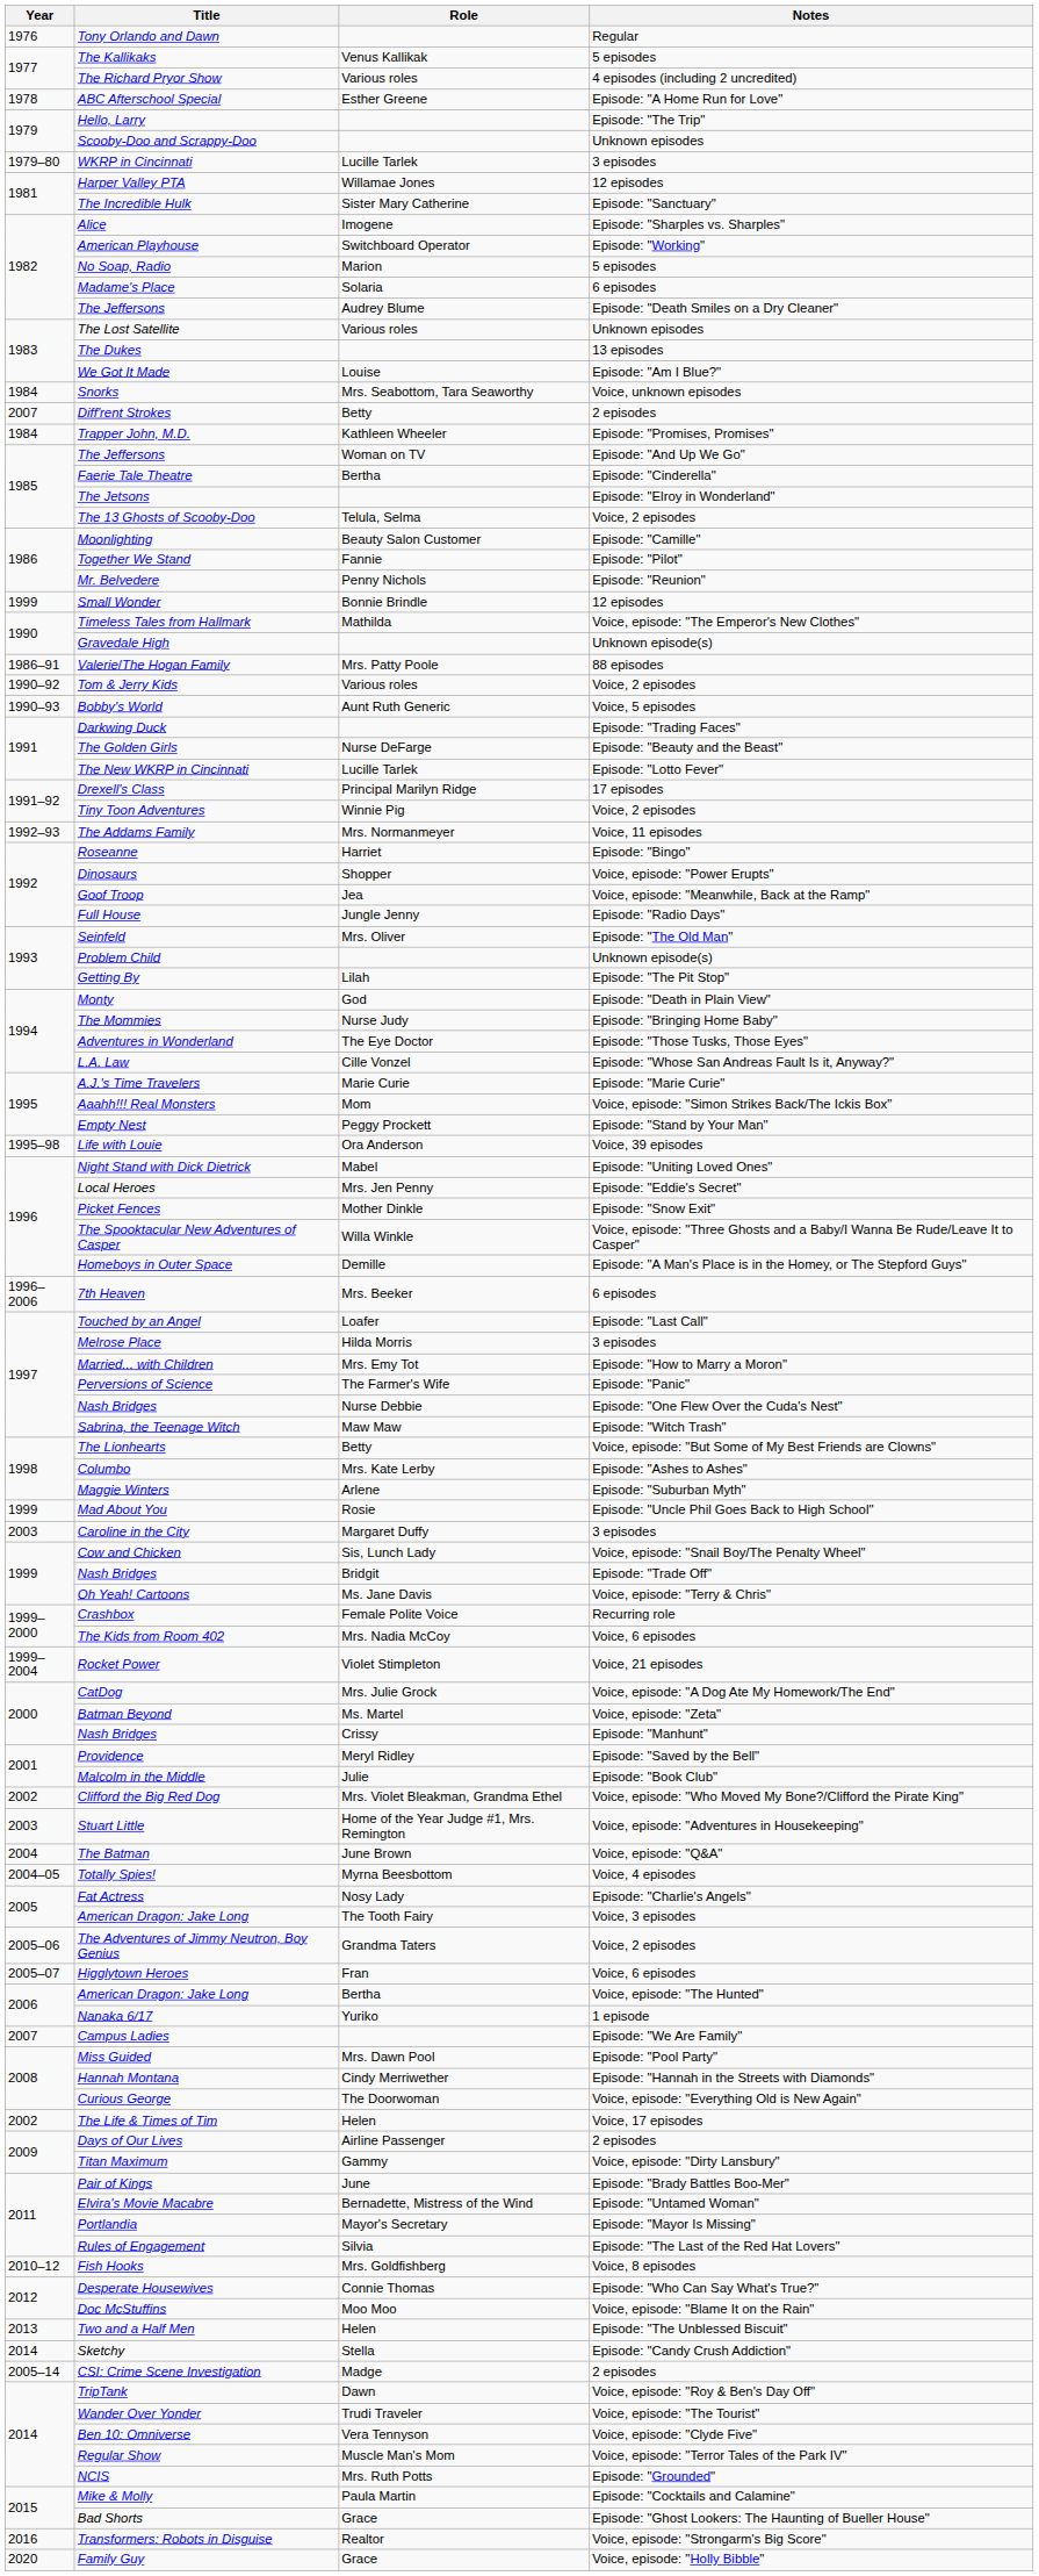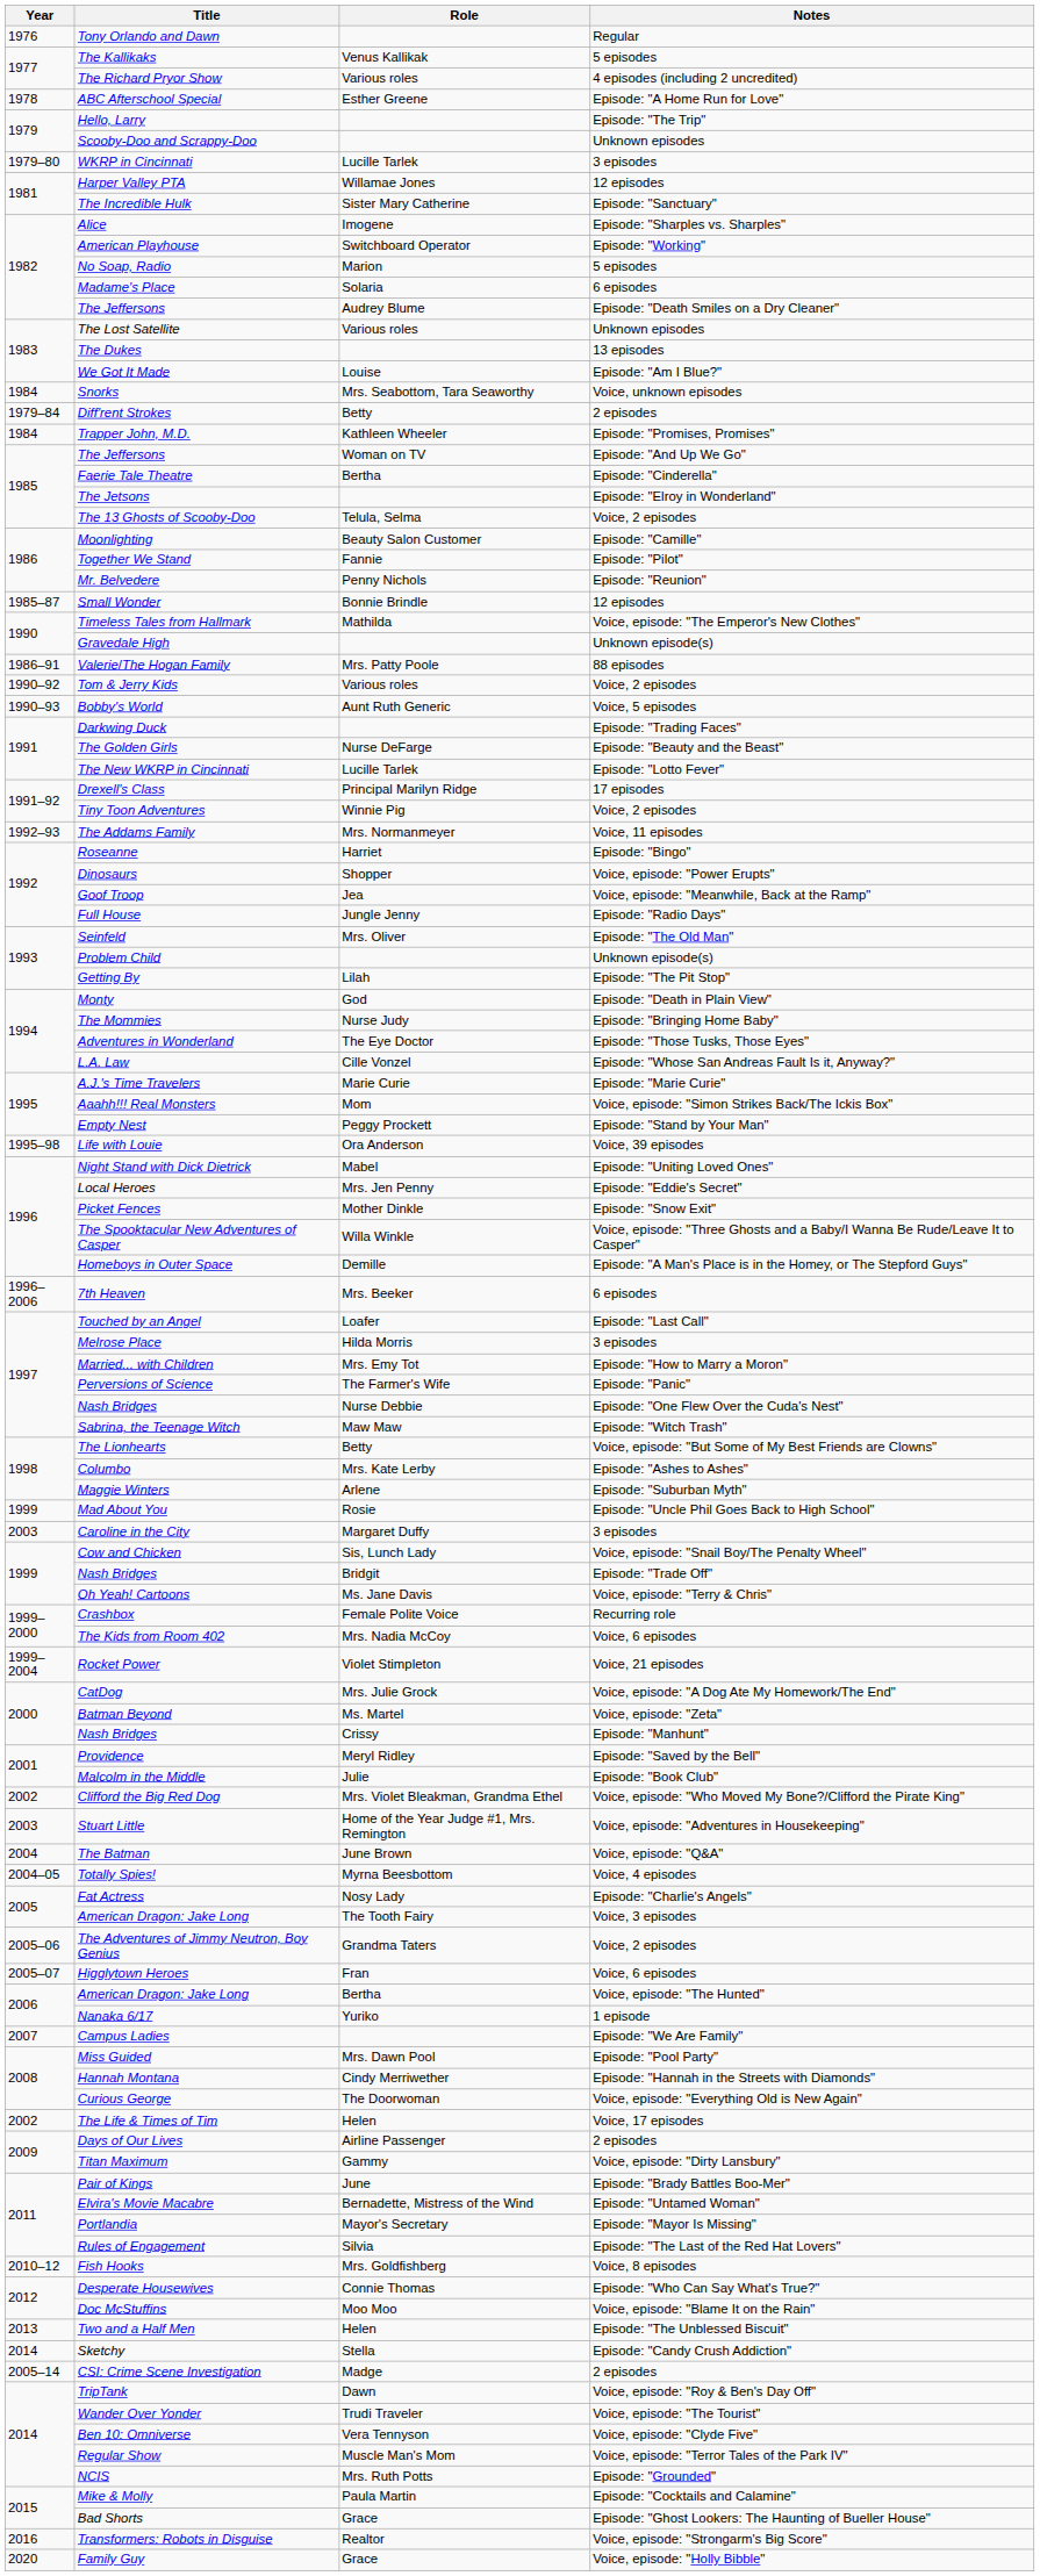Diff'rent Strokes | Year: 2007 -> 1979–84
Small Wonder | Year: 1999 -> 1985–87
